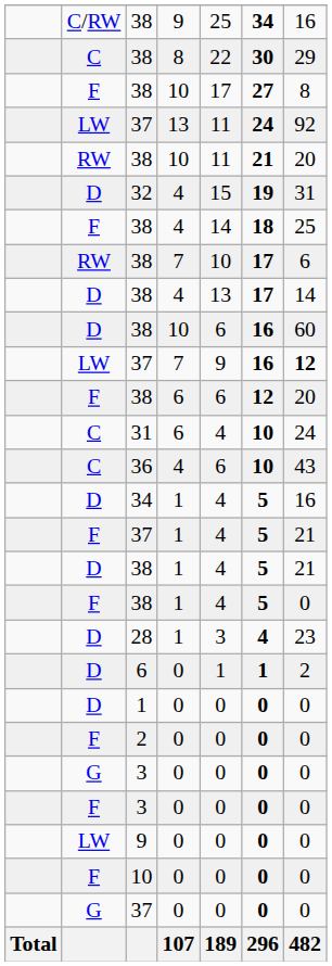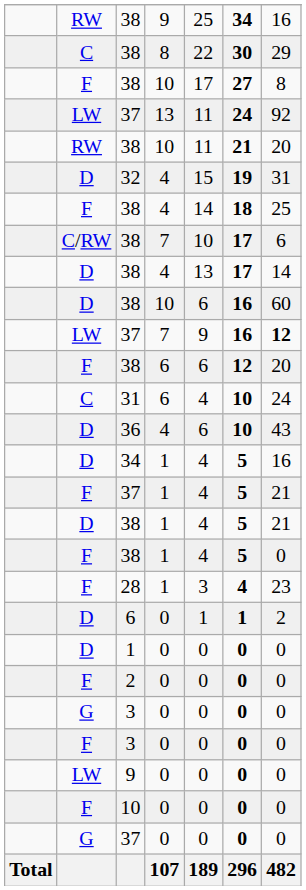38 / 9 | column 2: C/RW -> RW
38 / 7 | column 2: RW -> C/RW
36 | column 2: C -> D
28 | column 2: D -> F
